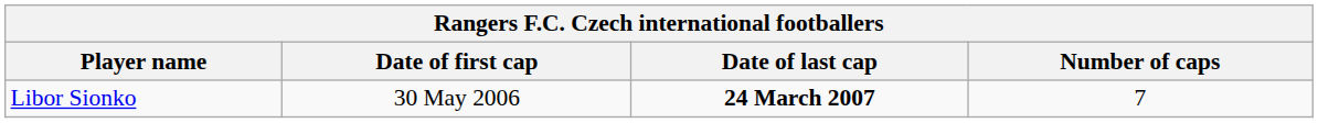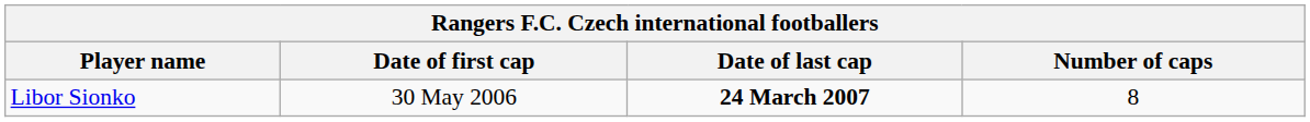Libor Sionko | Number of caps: 7 -> 8
